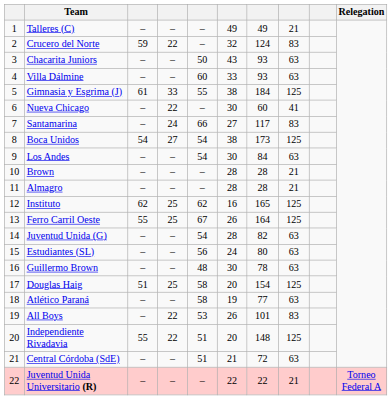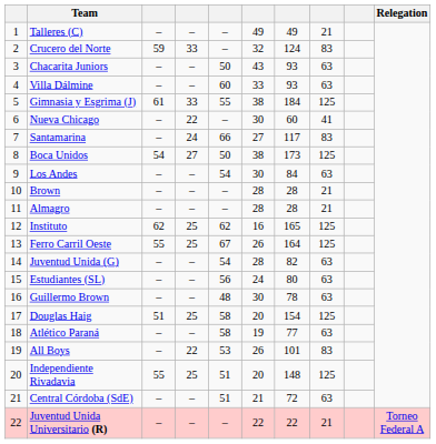Crucero del Norte | column 4: 22 -> 33
Boca Unidos | column 5: 54 -> 50
Independiente Rivadavia | column 4: 22 -> 25
